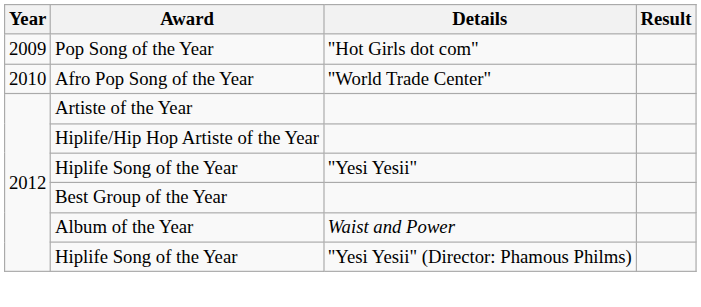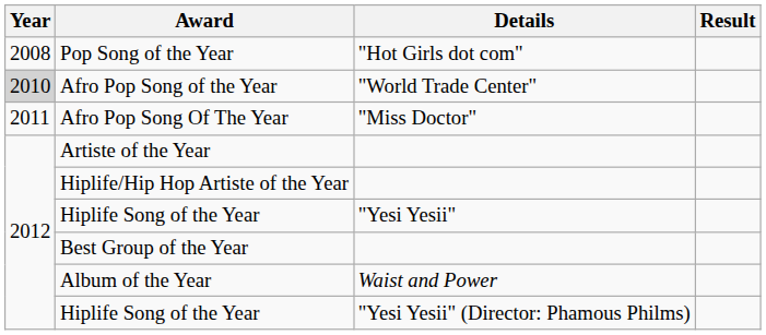Pop Song of the Year | Year: 2009 -> 2008
Afro Pop Song of the Year | Year: no background -> lightgrey background
+ row: 2011 | Afro Pop Song Of The Year | "Miss Doctor"
